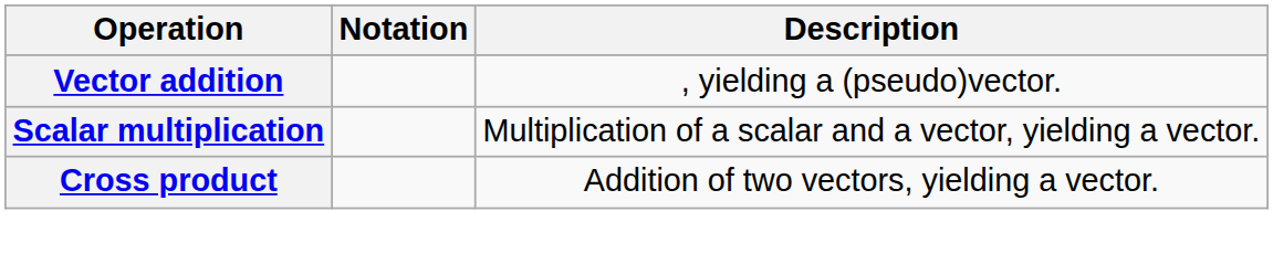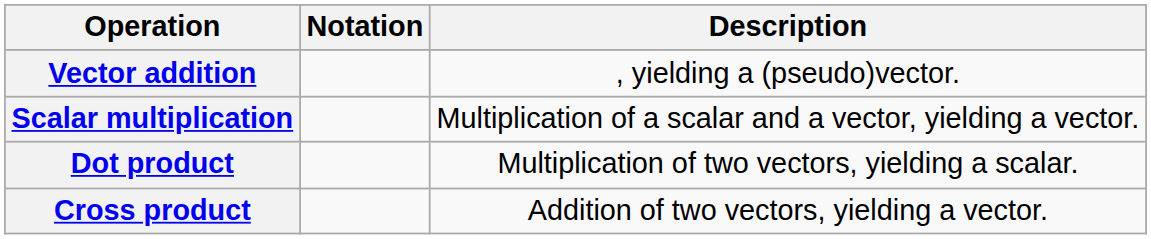+ row: Dot product | Multiplication of two vectors, yielding a scalar.
